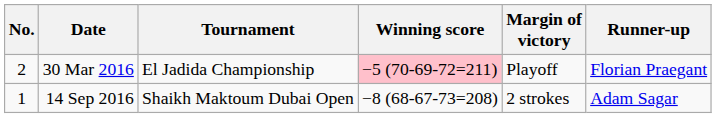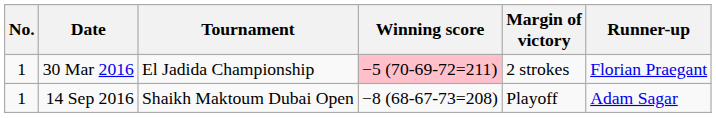30 Mar 2016 | No.: 2 -> 1
30 Mar 2016 | Margin of victory: Playoff -> 2 strokes
14 Sep 2016 | Margin of victory: 2 strokes -> Playoff
